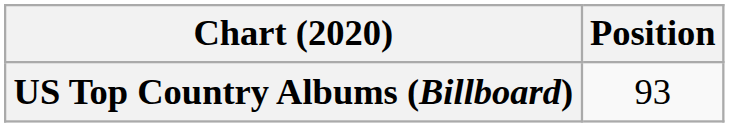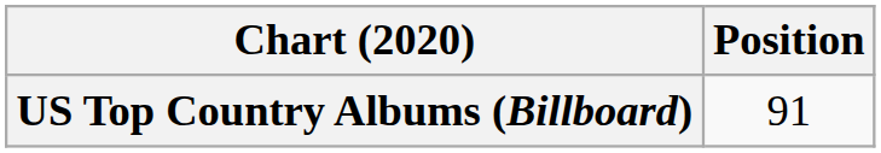US Top Country Albums (Billboard) | Position: 93 -> 91
